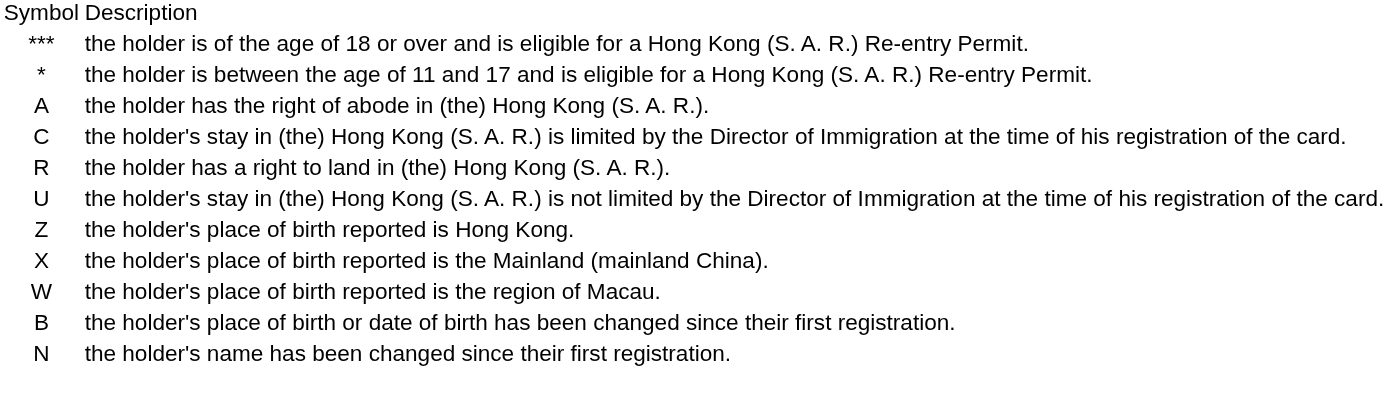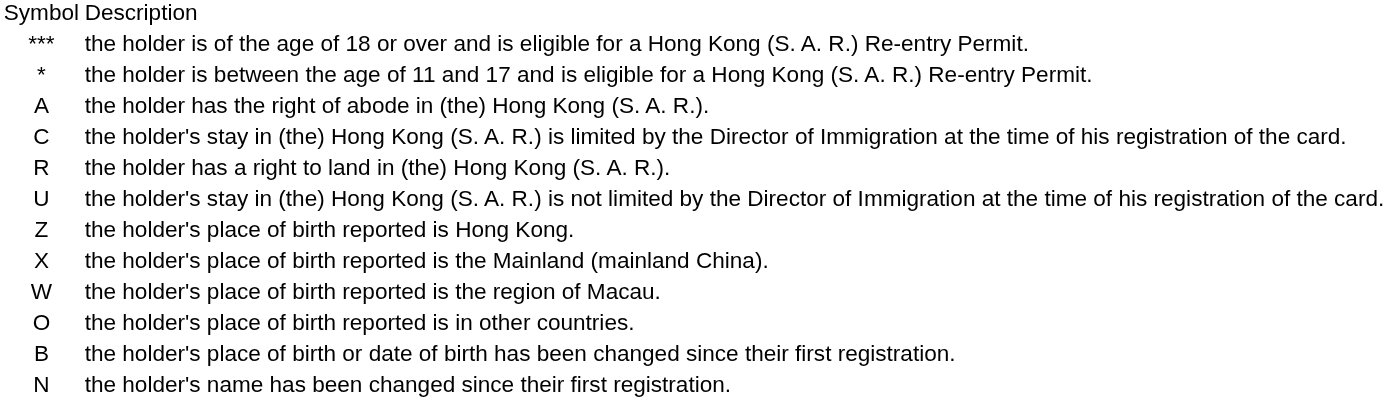+ row: O | the holder's place of birth reported is in other countries.
